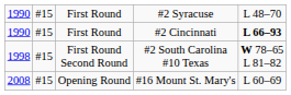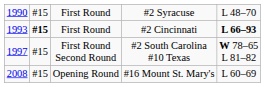First Round / #2 Cincinnati | column 1: 1990 -> 1993
First Round / #2 Cincinnati | column 2: normal -> bold
First Round Second Round | column 1: 1998 -> 1997
